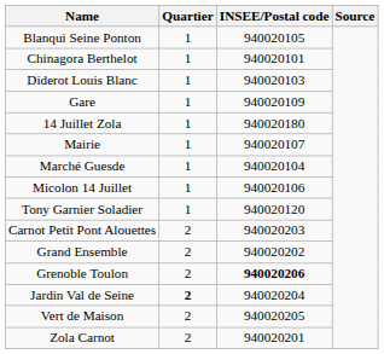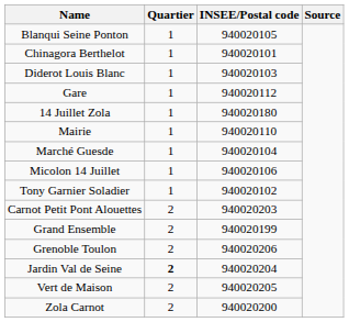Gare | INSEE/Postal code: 940020109 -> 940020112
Mairie | INSEE/Postal code: 940020107 -> 940020110
Tony Garnier Soladier | INSEE/Postal code: 940020120 -> 940020102
Grand Ensemble | INSEE/Postal code: 940020202 -> 940020199
Grenoble Toulon | INSEE/Postal code: bold -> normal
Zola Carnot | INSEE/Postal code: 940020201 -> 940020200
